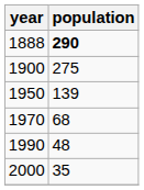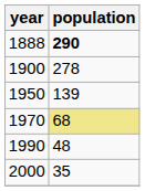1900 | population: 275 -> 278
1970 | population: no background -> khaki background
